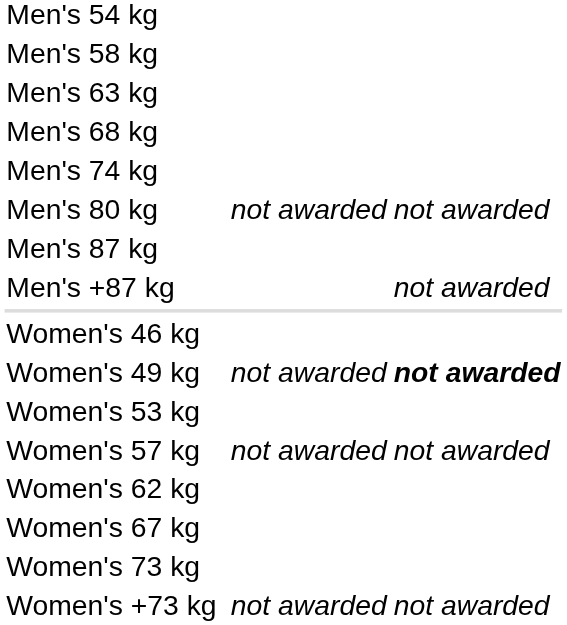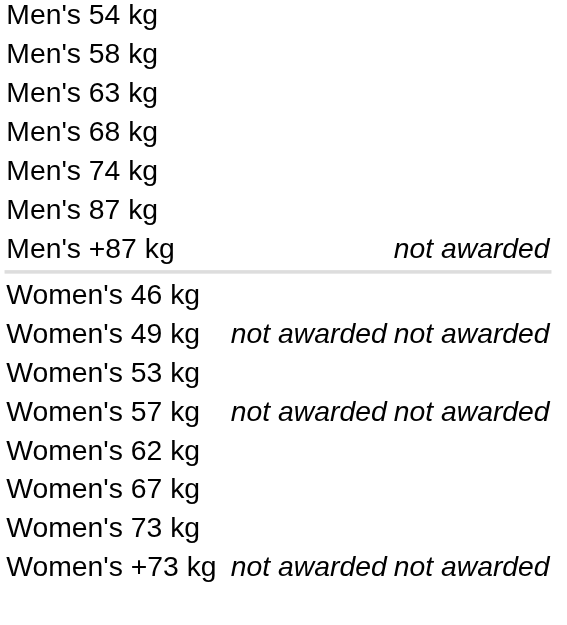- row: Men's 80 kg | not awarded | not awarded
Women's 49 kg | column 4: bold -> normal
